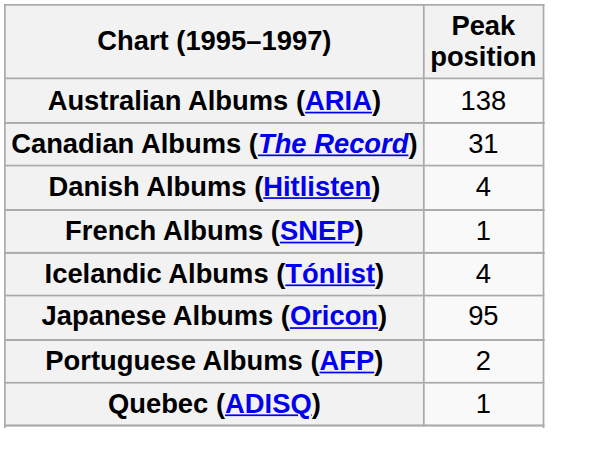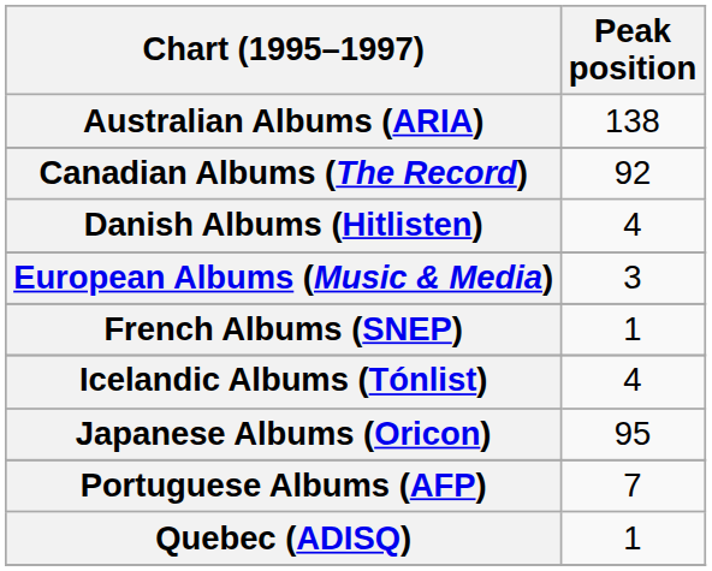Canadian Albums (The Record) | Peak position: 31 -> 92
+ row: European Albums (Music & Media) | 3
Portuguese Albums (AFP) | Peak position: 2 -> 7
